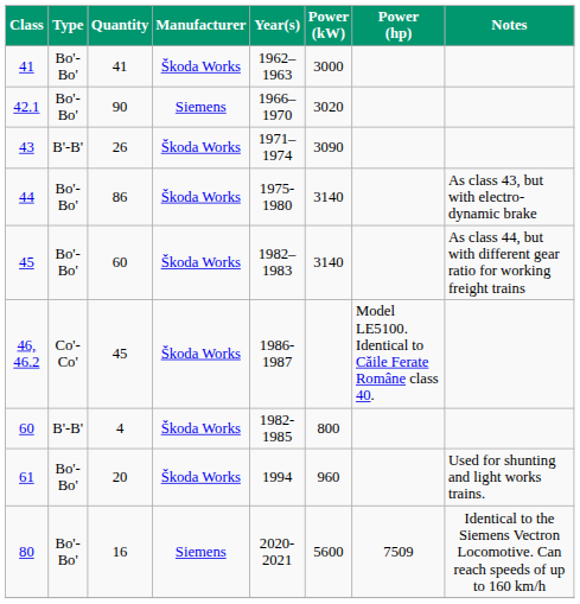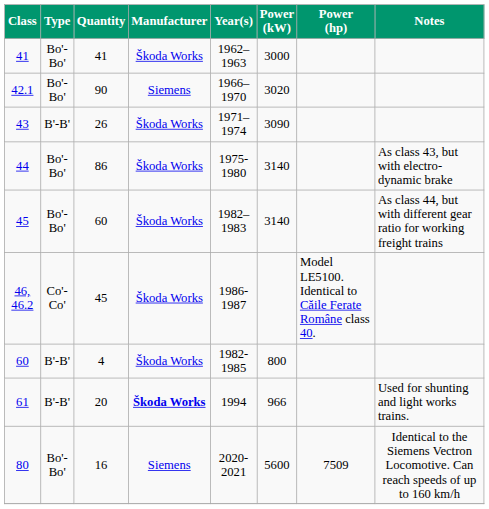61 | Type: Bo'-Bo' -> B'-B'
61 | Manufacturer: normal -> bold
61 | Power (kW): 960 -> 966
